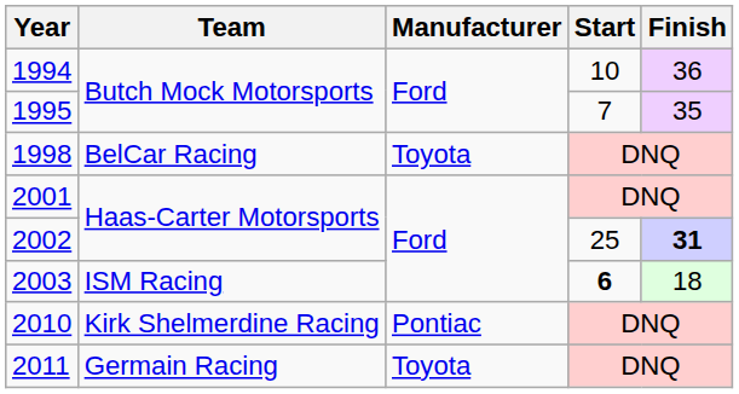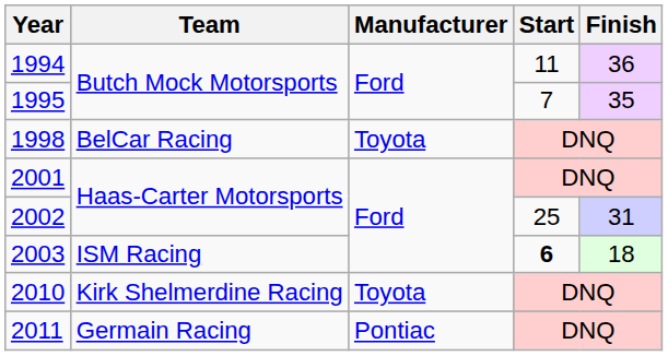1994 | Start: 10 -> 11
2002 | Finish: bold -> normal
2010 | Manufacturer: Pontiac -> Toyota
2011 | Manufacturer: Toyota -> Pontiac
